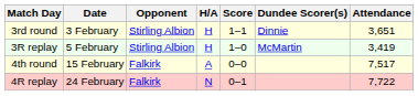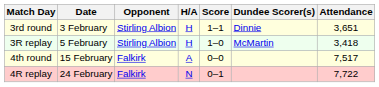3R replay | Attendance: 3,419 -> 3,418
